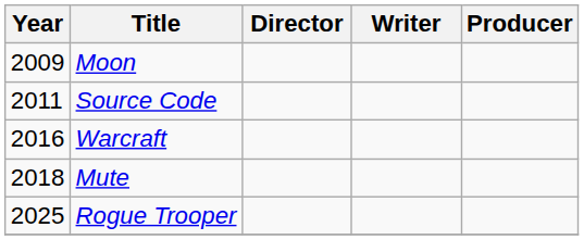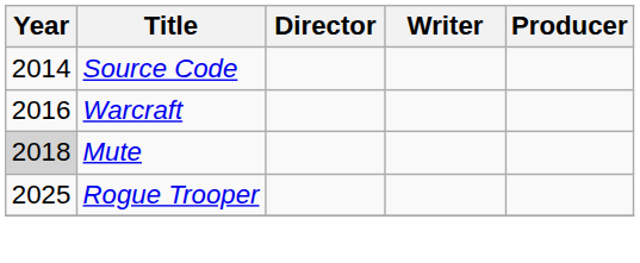- row: 2009 | Moon
Source Code | Year: 2011 -> 2014
Mute | Year: no background -> lightgrey background
